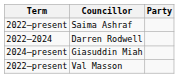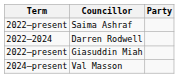Giasuddin Miah | Term: 2024–present -> 2022–present
Val Masson | Term: 2022–present -> 2024–present
